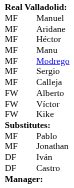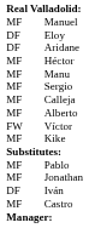+ row: DF | Eloy
Aridane | column 1: MF -> DF
- row: MF | Modrego
Alberto | column 1: FW -> MF
Kike | column 1: FW -> MF
Castro | column 1: DF -> MF
